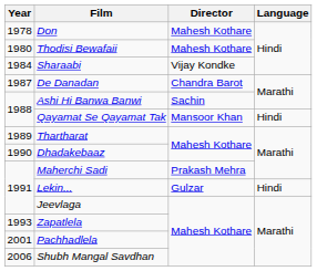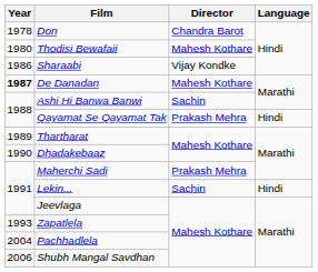Don | Director: Mahesh Kothare -> Chandra Barot
Sharaabi | Year: 1984 -> 1986
De Danadan | Year: normal -> bold
De Danadan | Director: Chandra Barot -> Mahesh Kothare
Qayamat Se Qayamat Tak | Director: Mansoor Khan -> Prakash Mehra
Lekin... | Director: Gulzar -> Sachin
Pachhadlela | Year: 2001 -> 2004
